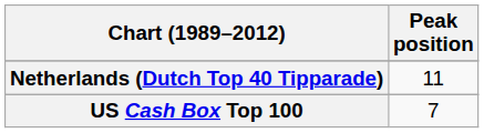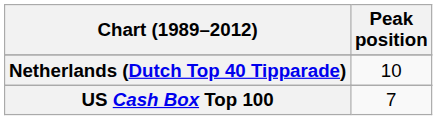Netherlands (Dutch Top 40 Tipparade) | Peak position: 11 -> 10
